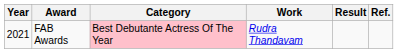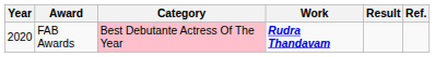FAB Awards | Year: 2021 -> 2020
FAB Awards | Work: normal -> bold
